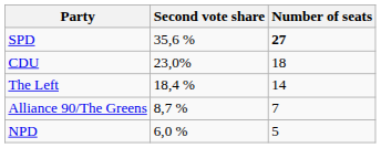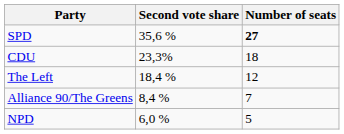CDU | Second vote share: 23,0% -> 23,3%
The Left | Number of seats: 14 -> 12
Alliance 90/The Greens | Second vote share: 8,7 % -> 8,4 %
